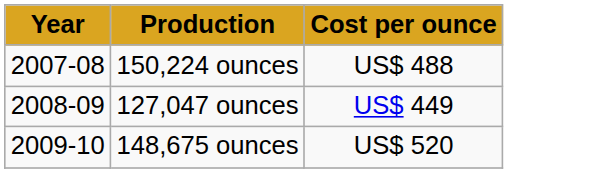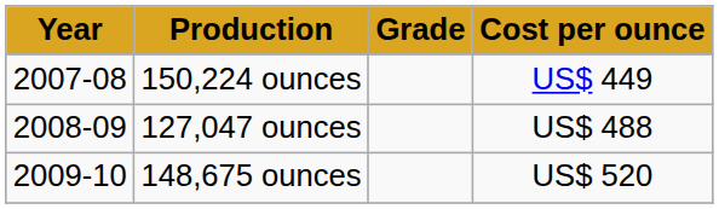+ column: Grade
150,224 ounces | Cost per ounce: US$ 488 -> US$ 449
127,047 ounces | Cost per ounce: US$ 449 -> US$ 488
